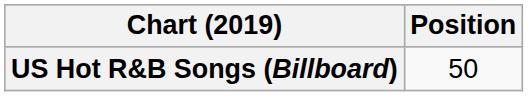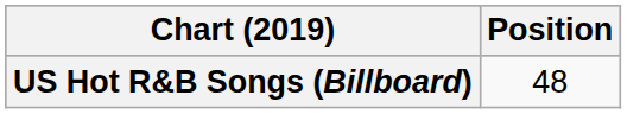US Hot R&B Songs (Billboard) | Position: 50 -> 48
